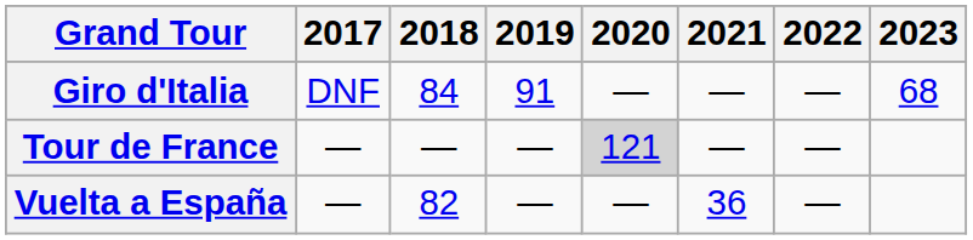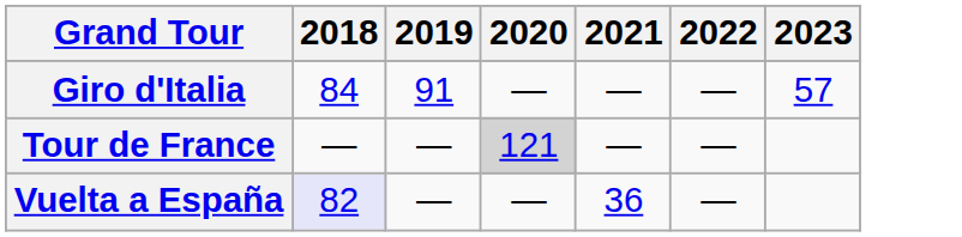- column: 2017 | DNF | — | —
Giro d'Italia | 2023: 68 -> 57
Vuelta a España | 2018: no background -> lavender background
